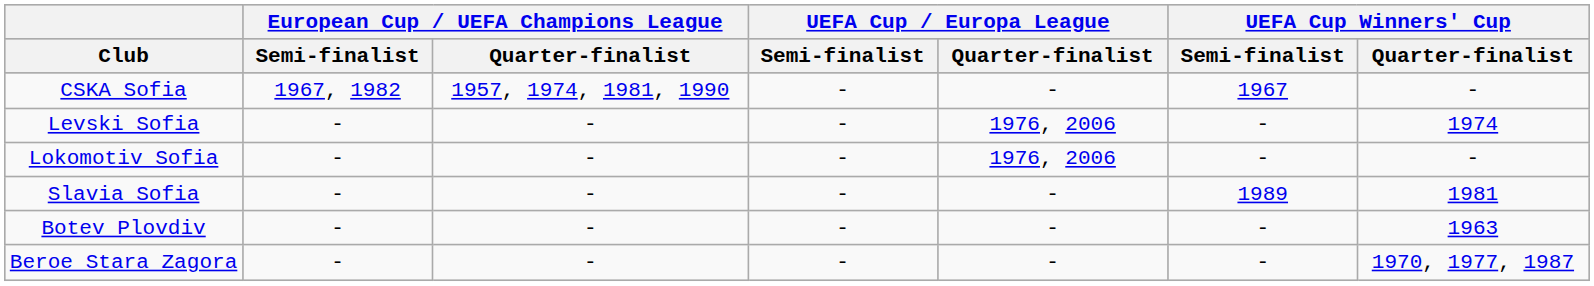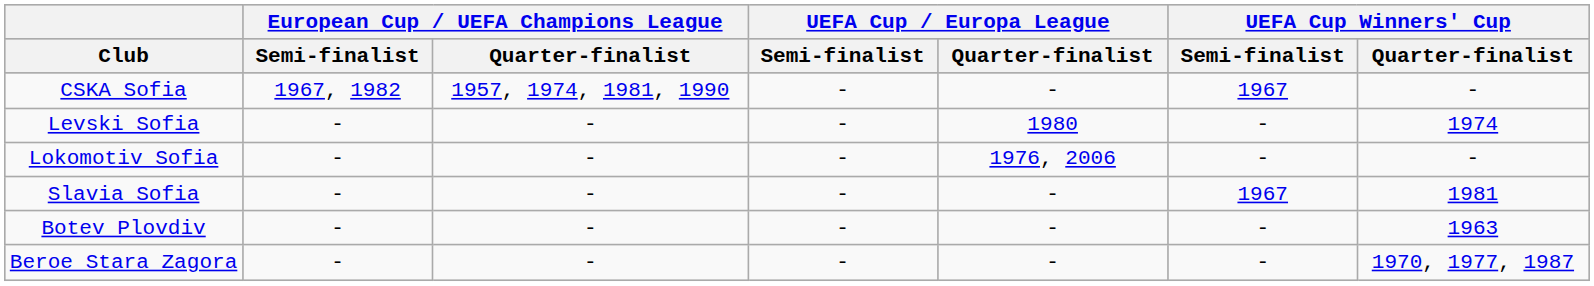Levski Sofia | UEFA Cup / Europa League / Quarter-finalist: 1976, 2006 -> 1980
Slavia Sofia | UEFA Cup Winners' Cup / Semi-finalist: 1989 -> 1967
